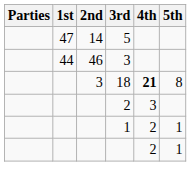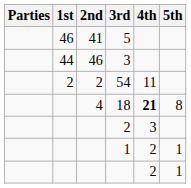5 | 1st: 47 -> 46
5 | 2nd: 14 -> 41
+ row: 2 | 2 | 54 | 11
18 | 2nd: 3 -> 4
